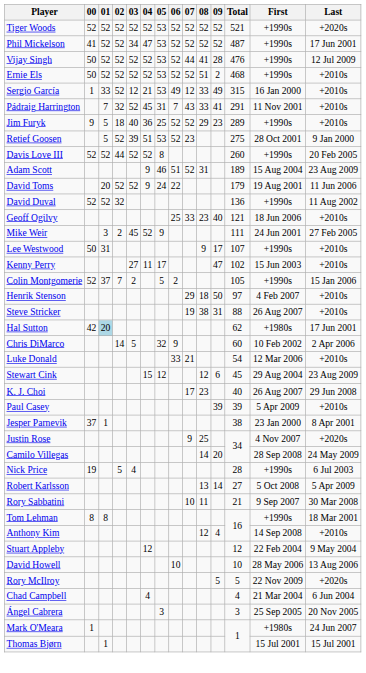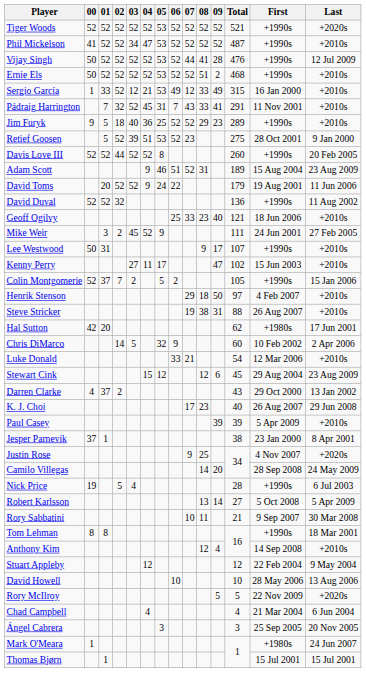Phil Mickelson | Last: 17 Jun 2001 -> +2010s
Hal Sutton | 01: lightblue background -> no background
+ row: Darren Clarke | 4 | 37 | 2 | 43 | 29 Oct 2000 | 13 Jan 2002
